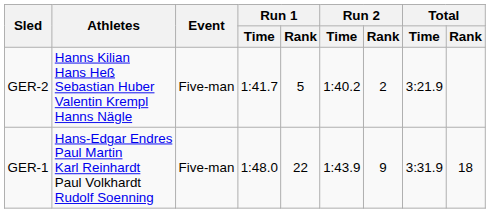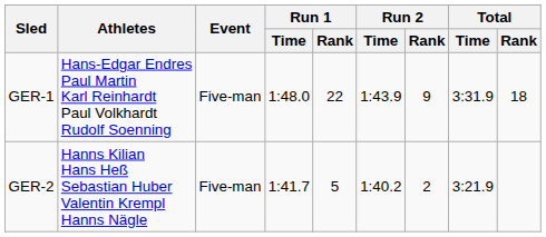rows swapped: GER-1 <-> GER-2
